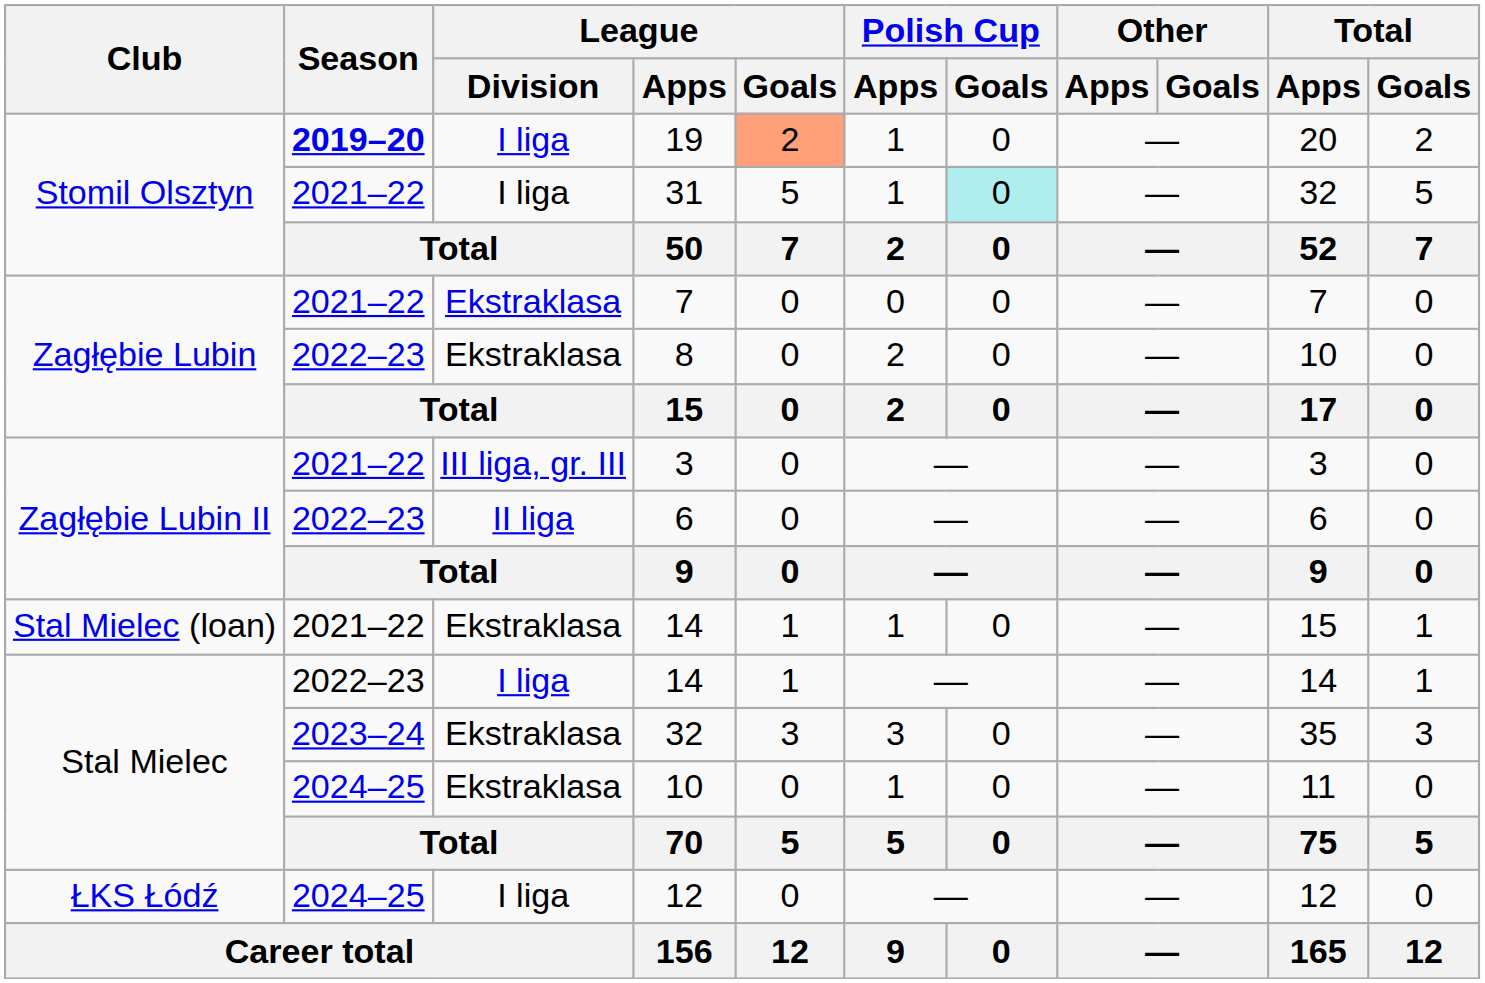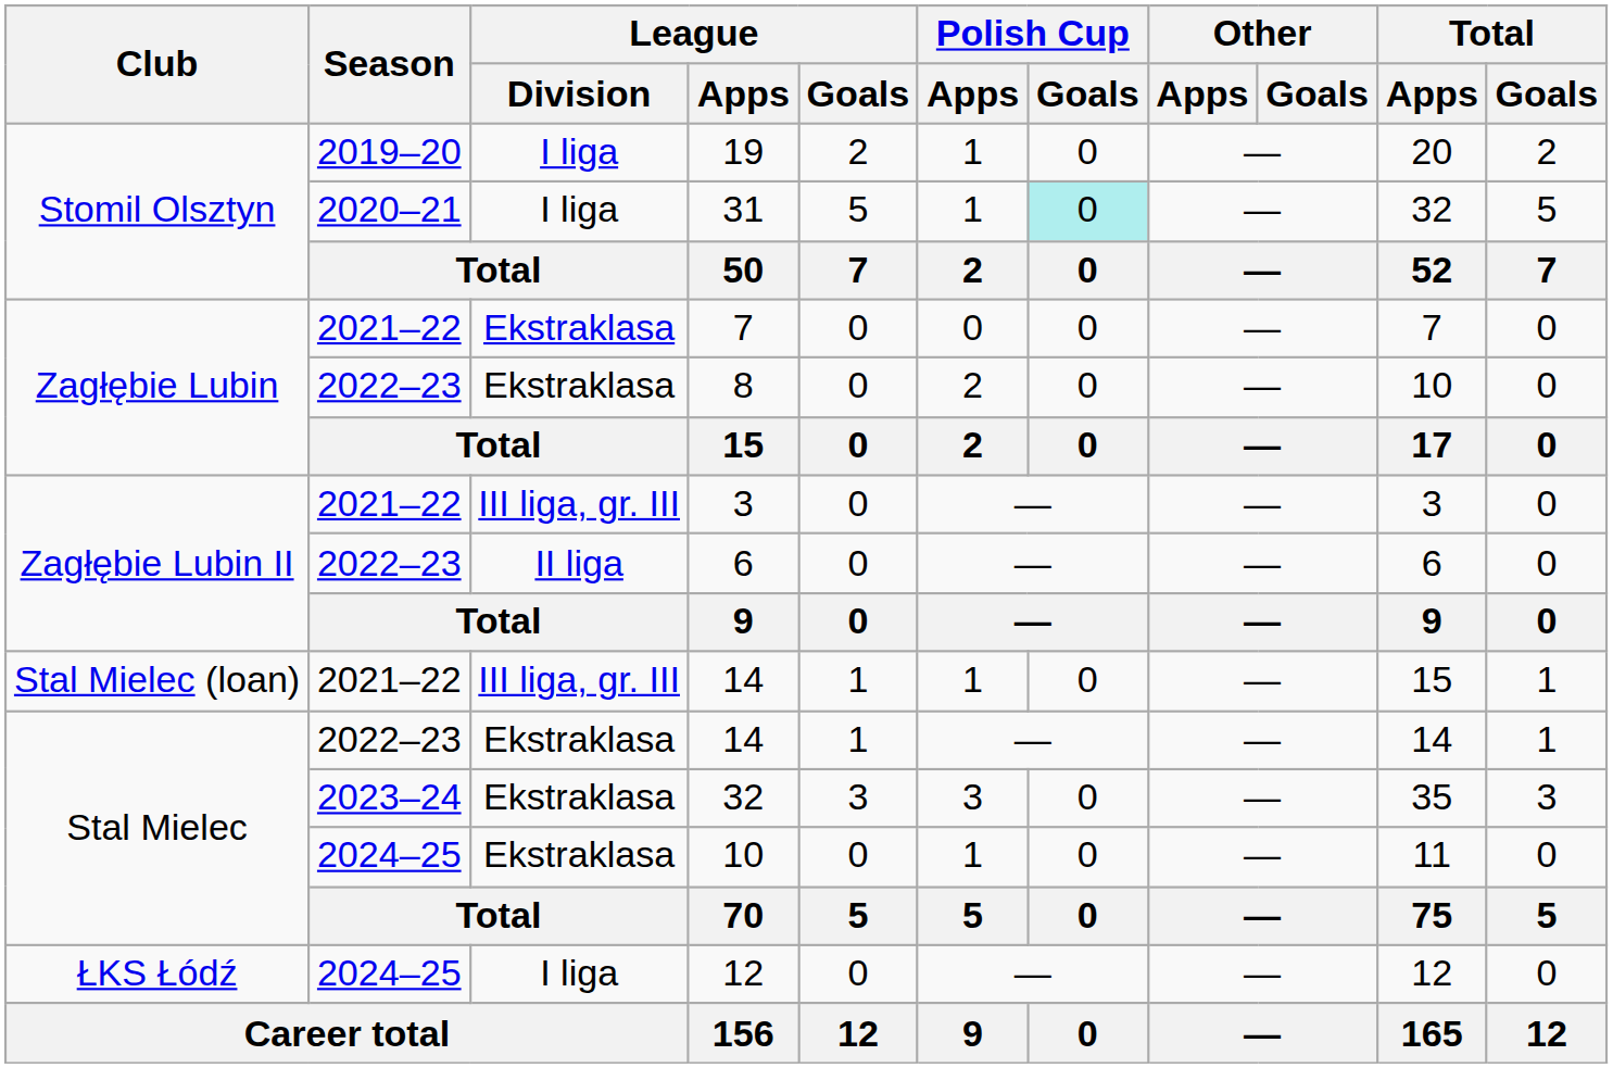19 | Season: bold -> normal
19 | League / Goals: lightsalmon background -> no background
31 | Season: 2021–22 -> 2020–21
Stal Mielec (loan) / 14 | League / Division: Ekstraklasa -> III liga, gr. III
Stal Mielec / 14 | League / Division: I liga -> Ekstraklasa
